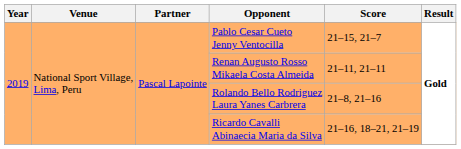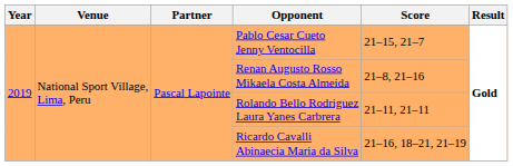Renan Augusto Rosso Mikaela Costa Almeida | Score: 21–11, 21–11 -> 21–8, 21–16
Rolando Bello Rodriguez Laura Yanes Carbrera | Score: 21–8, 21–16 -> 21–11, 21–11
